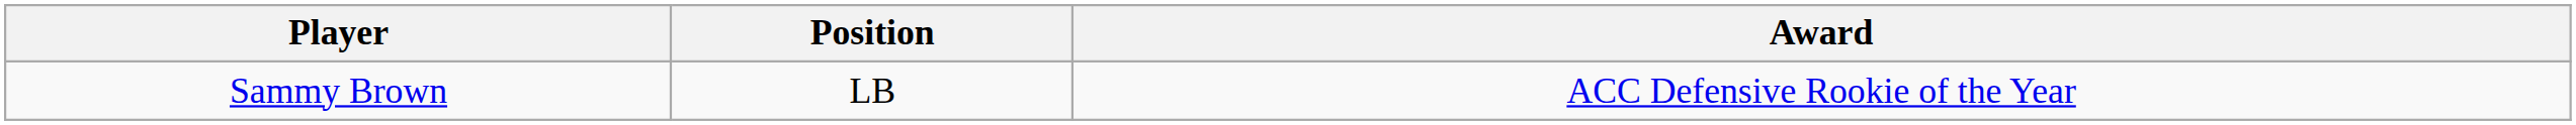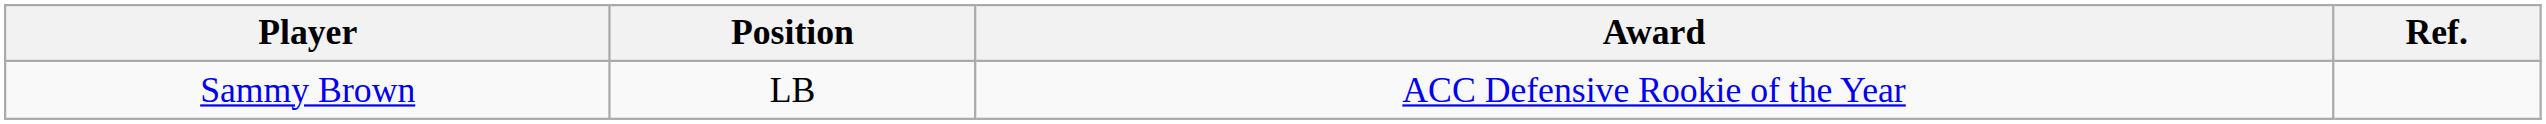+ column: Ref.
